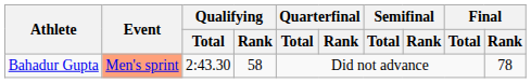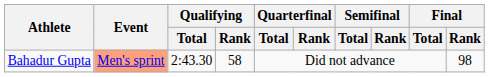Bahadur Gupta | Final / Rank: 78 -> 98
